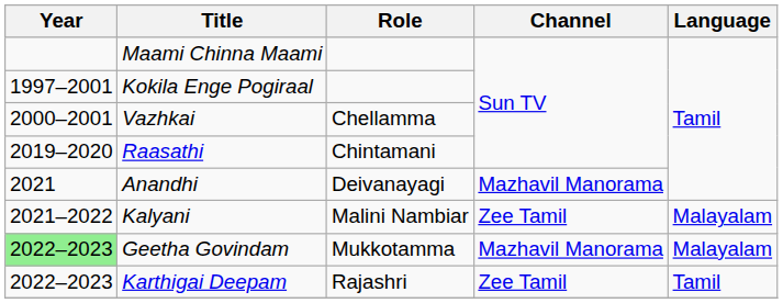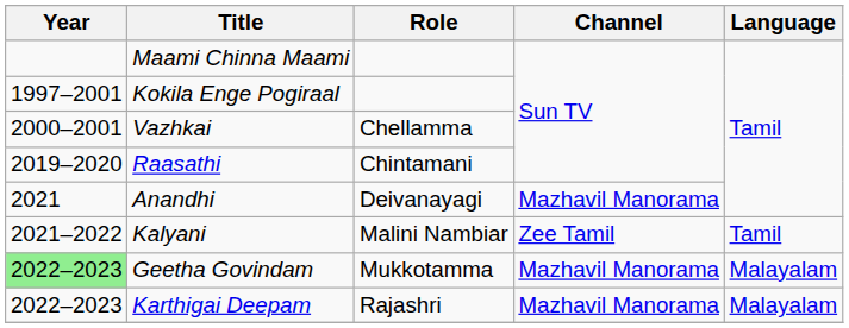Kalyani | Language: Malayalam -> Tamil
Karthigai Deepam | Channel: Zee Tamil -> Mazhavil Manorama
Karthigai Deepam | Language: Tamil -> Malayalam
